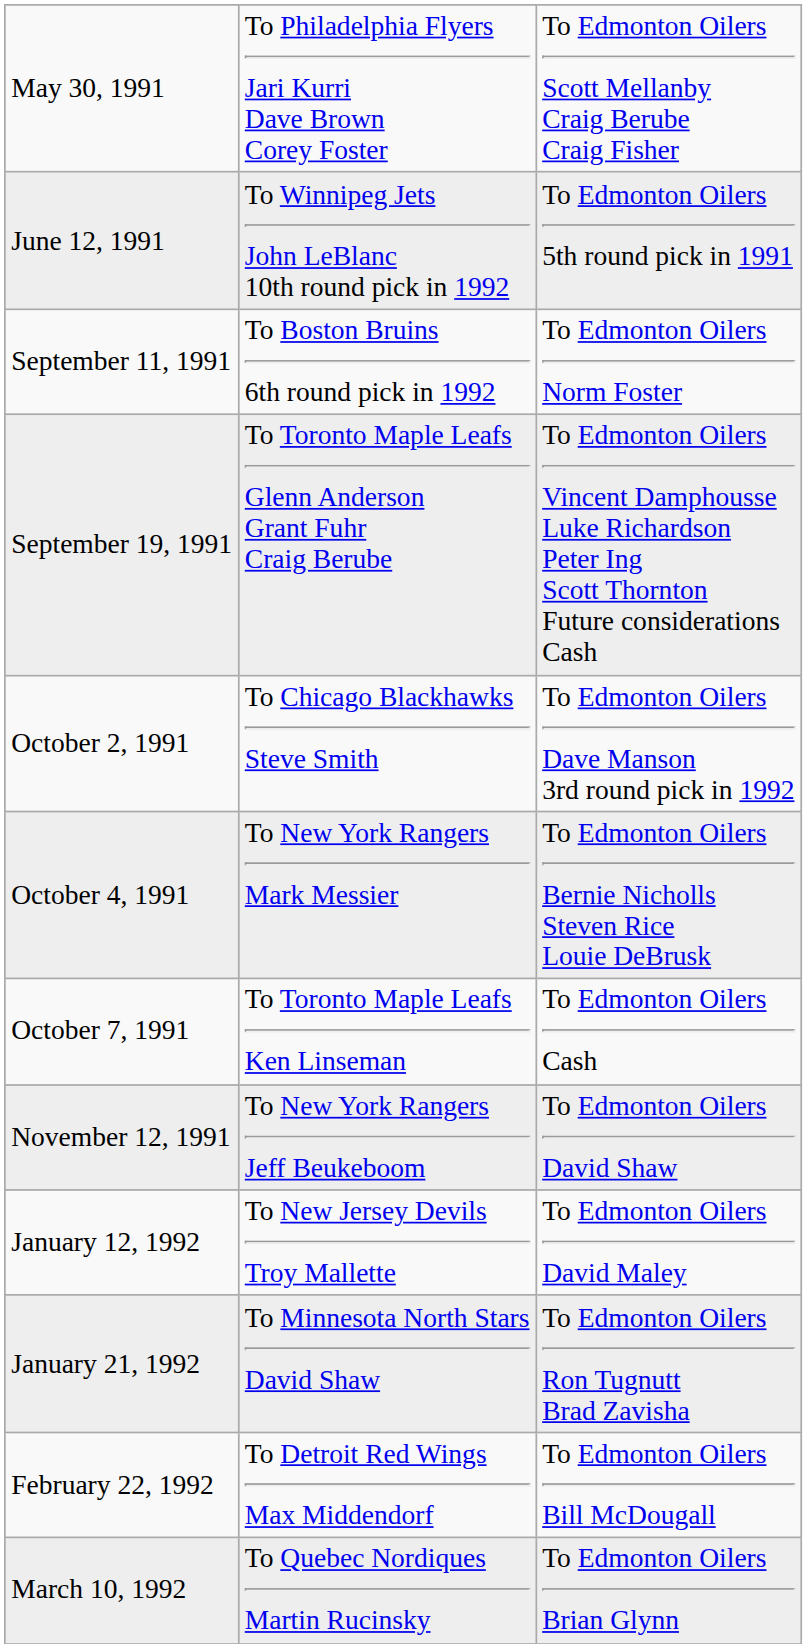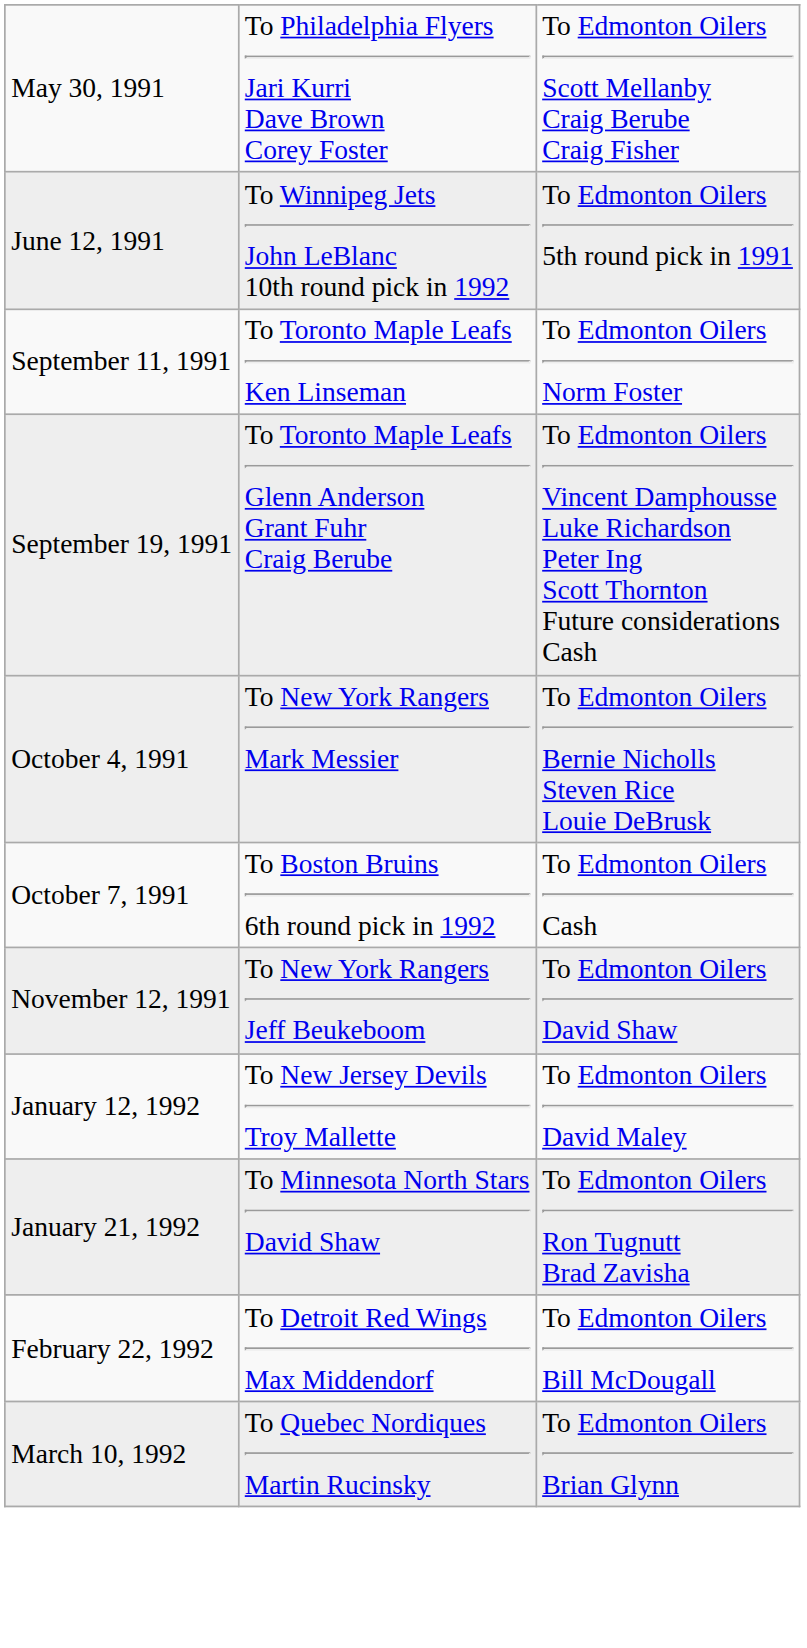September 11, 1991 | column 2: To Boston Bruins 6th round pick in 1992 -> To Toronto Maple Leafs Ken Linseman
- row: October 2, 1991 | To Chicago Blackhawks Steve Smith | To Edmonton Oilers Dave Manson 3rd round pick in 1992
October 7, 1991 | column 2: To Toronto Maple Leafs Ken Linseman -> To Boston Bruins 6th round pick in 1992
